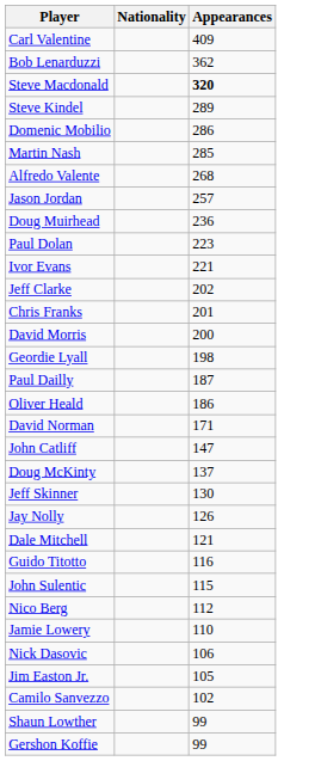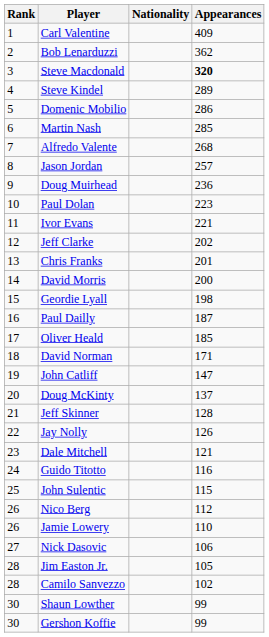+ column: Rank | 1 | 2 | 3 | 4 | 5 | 6 | 7 | 8 | 9 | 10 | 11 | 12 | 13 | 14 | 15 | 16 | 17 | 18 | 19 | 20 | 21 | 22 | 23 | 24 | 25 | 26 | 26 | 27 | 28 | 28 | 30 | 30
Oliver Heald | Appearances: 186 -> 185
Jeff Skinner | Appearances: 130 -> 128
